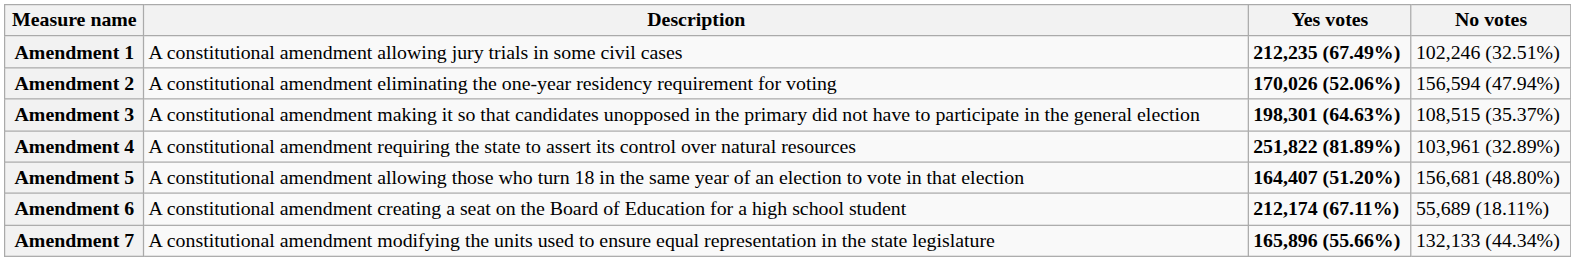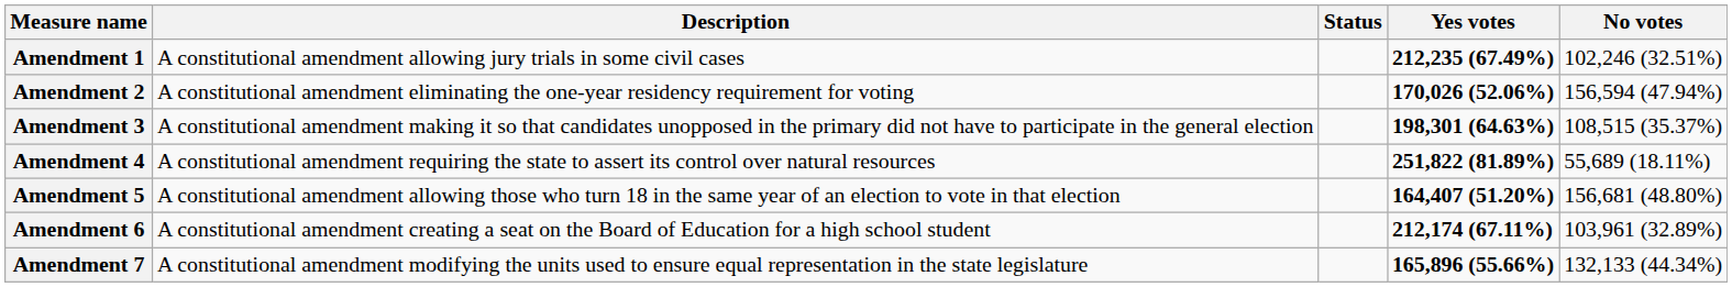+ column: Status
Amendment 4 | No votes: 103,961 (32.89%) -> 55,689 (18.11%)
Amendment 6 | No votes: 55,689 (18.11%) -> 103,961 (32.89%)
